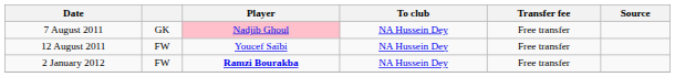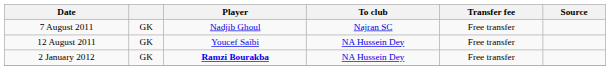7 August 2011 | Player: pink background -> no background
7 August 2011 | To club: NA Hussein Dey -> Najran SC
12 August 2011 | column 2: FW -> GK
2 January 2012 | column 2: FW -> GK
